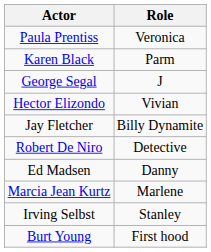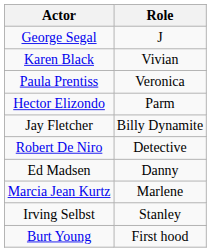rows swapped: George Segal <-> Paula Prentiss
Karen Black | Role: Parm -> Vivian
Hector Elizondo | Role: Vivian -> Parm
